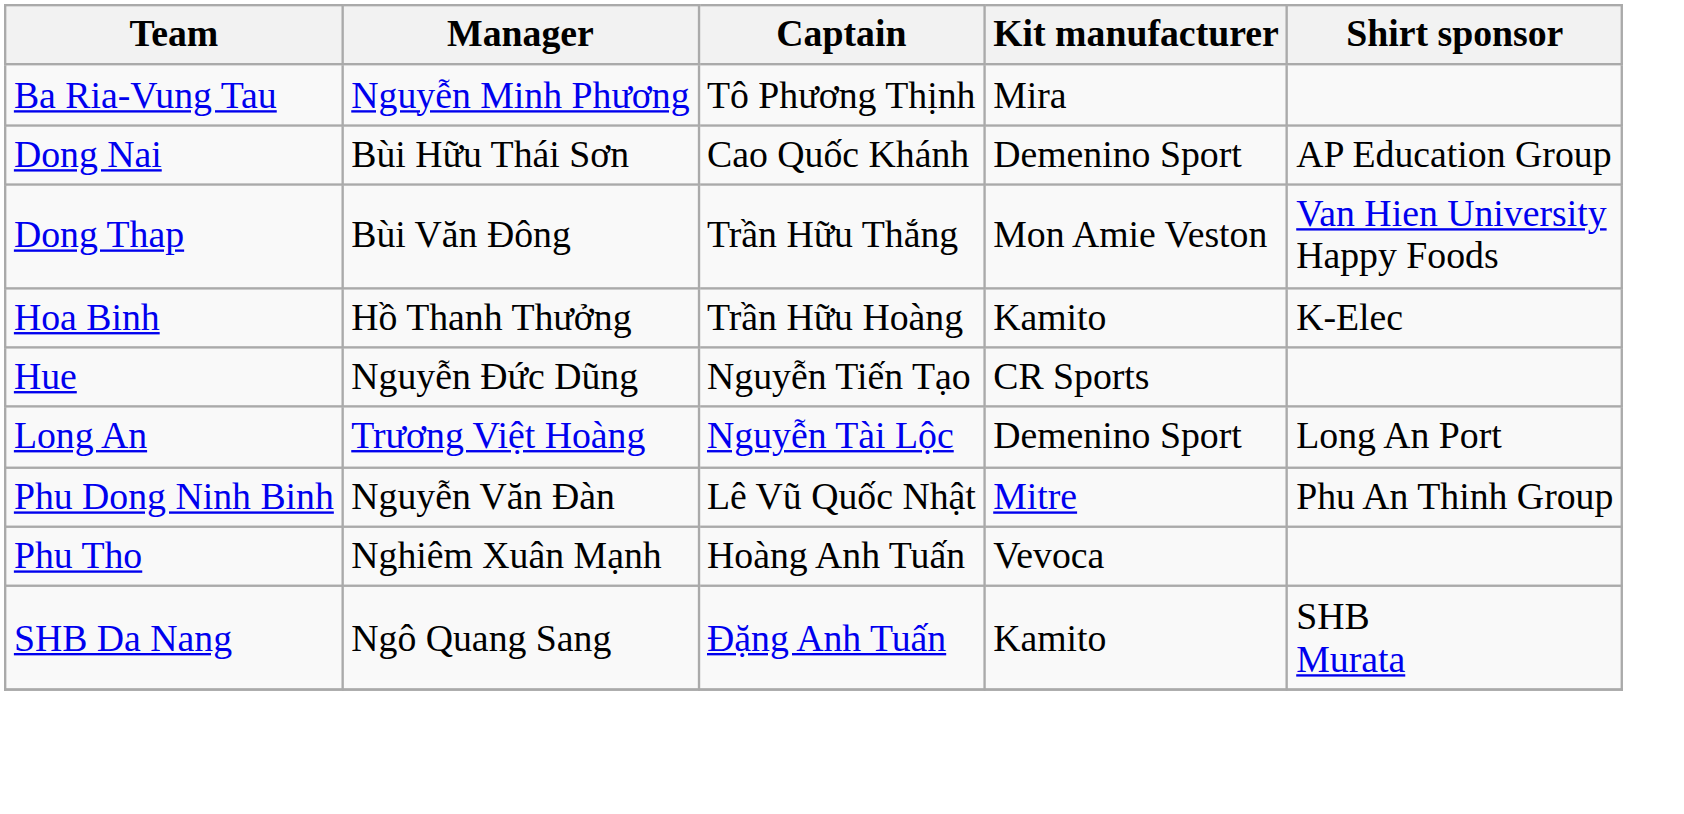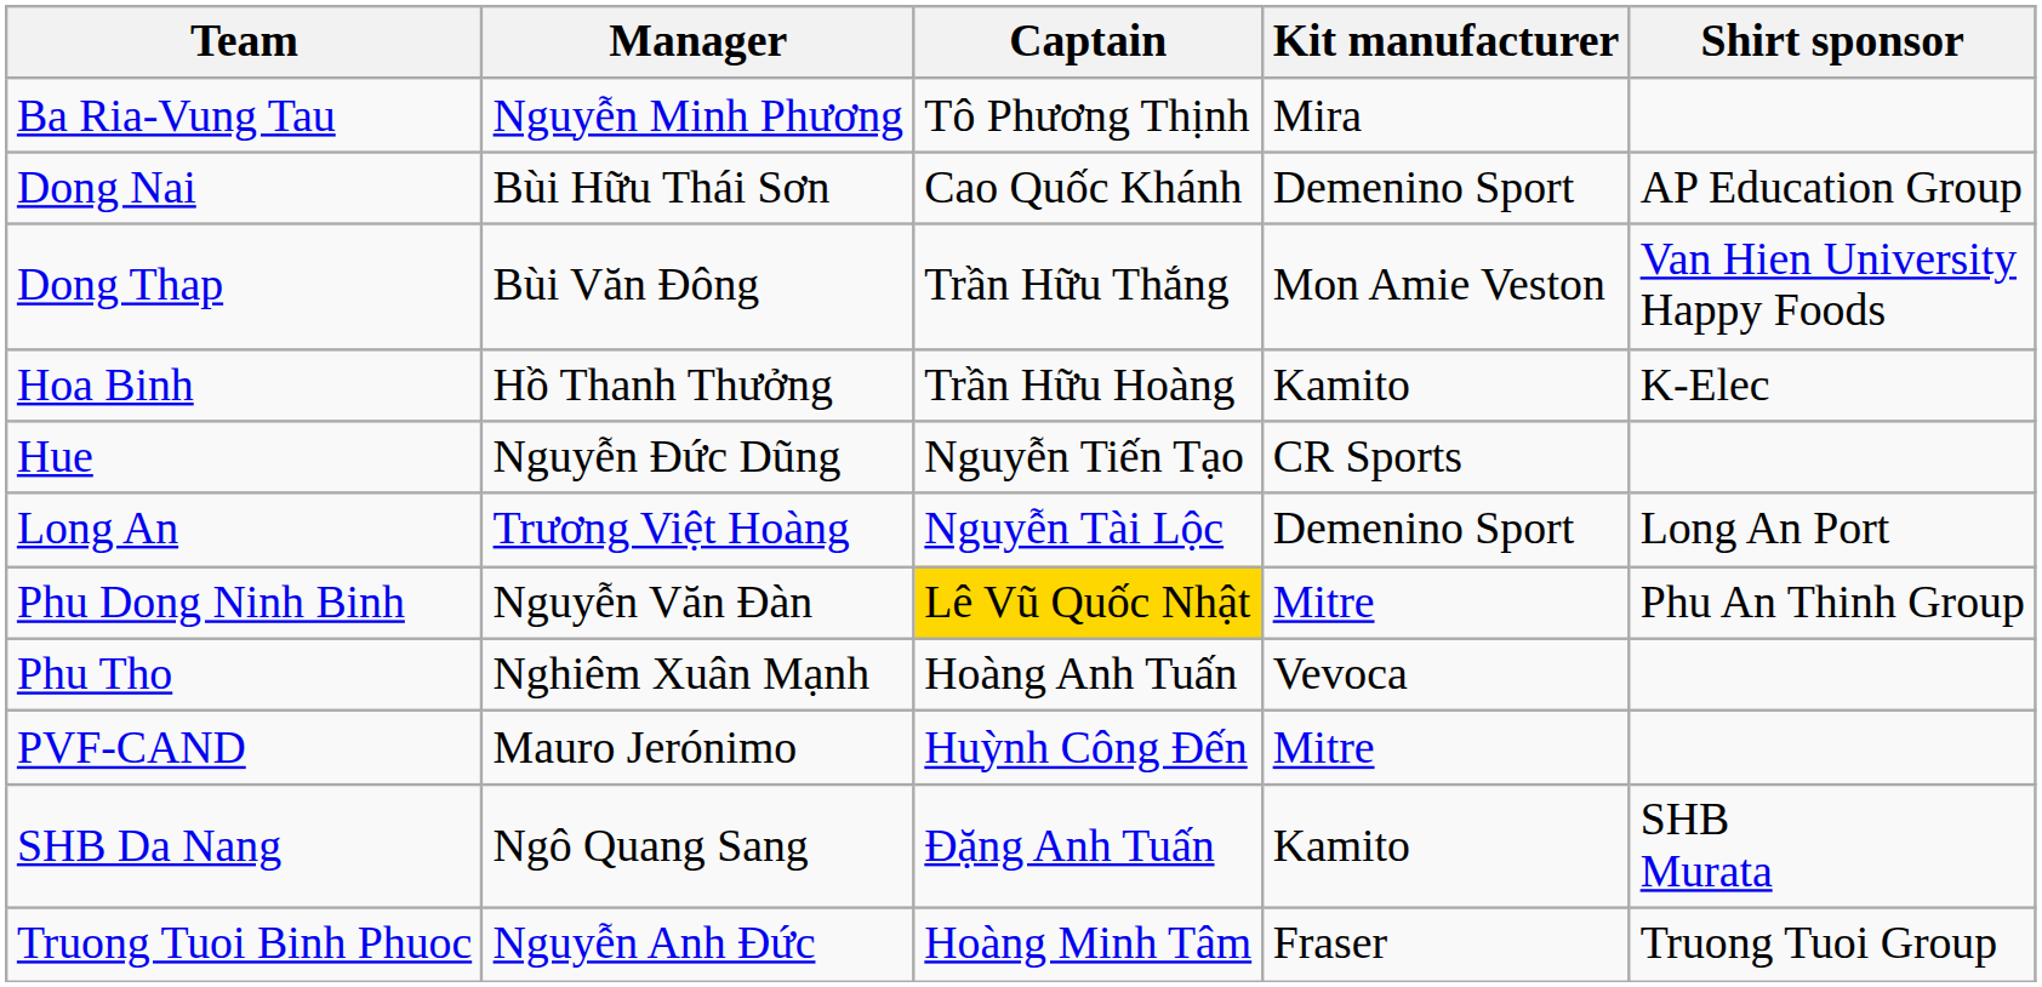Phu Dong Ninh Binh | Captain: no background -> gold background
+ row: PVF-CAND | Mauro Jerónimo | Huỳnh Công Đến | Mitre
+ row: Truong Tuoi Binh Phuoc | Nguyễn Anh Đức | Hoàng Minh Tâm | Fraser | Truong Tuoi Group
